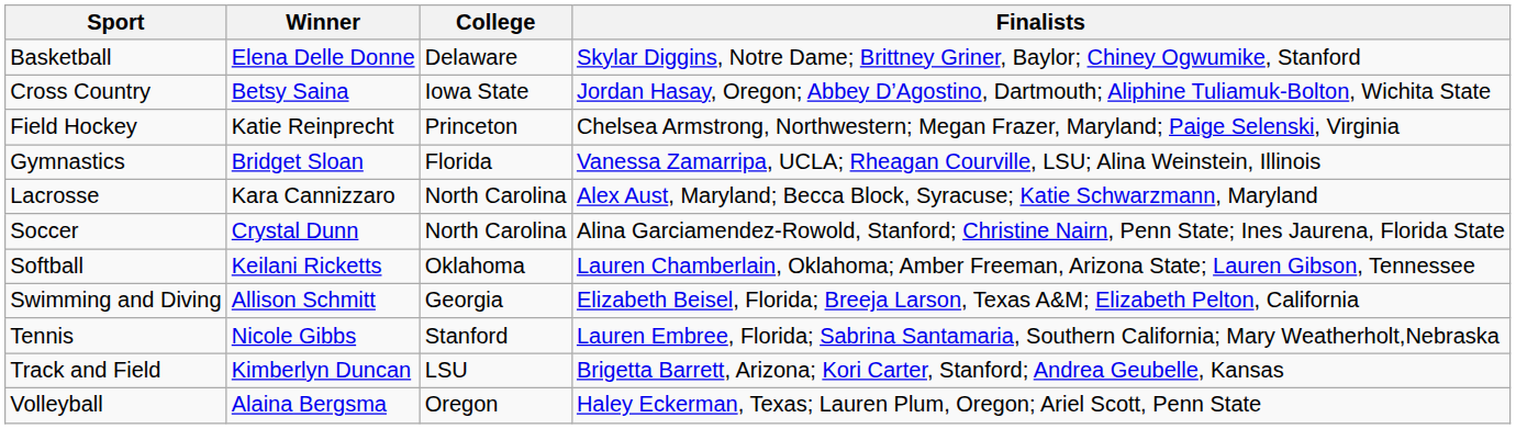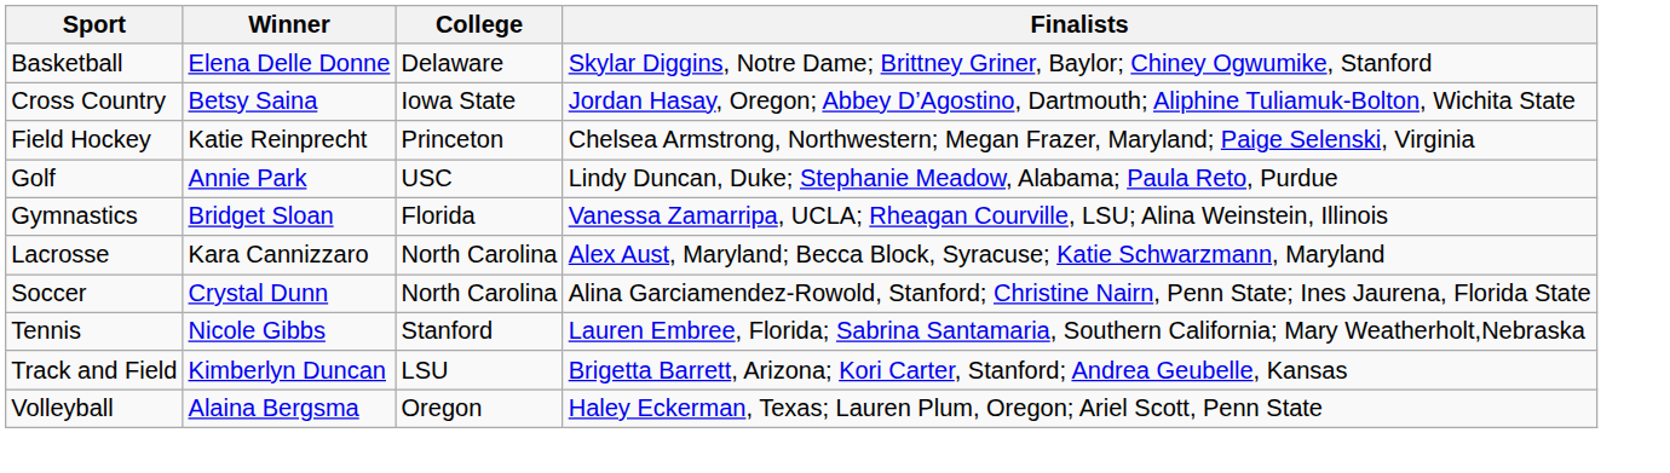+ row: Golf | Annie Park | USC | Lindy Duncan, Duke; Stephanie Meadow, Alabama; Paula Reto, Purdue
- row: Softball | Keilani Ricketts | Oklahoma | Lauren Chamberlain, Oklahoma; Amber Freeman, Arizona State; Lauren Gibson, Tennessee
- row: Swimming and Diving | Allison Schmitt | Georgia | Elizabeth Beisel, Florida; Breeja Larson, Texas A&M; Elizabeth Pelton, California
